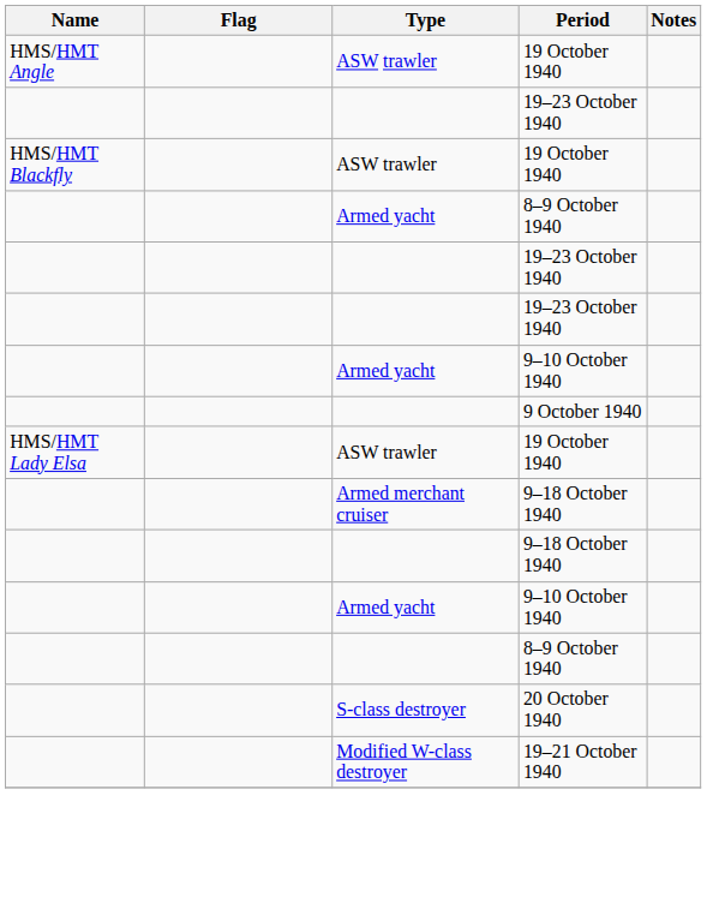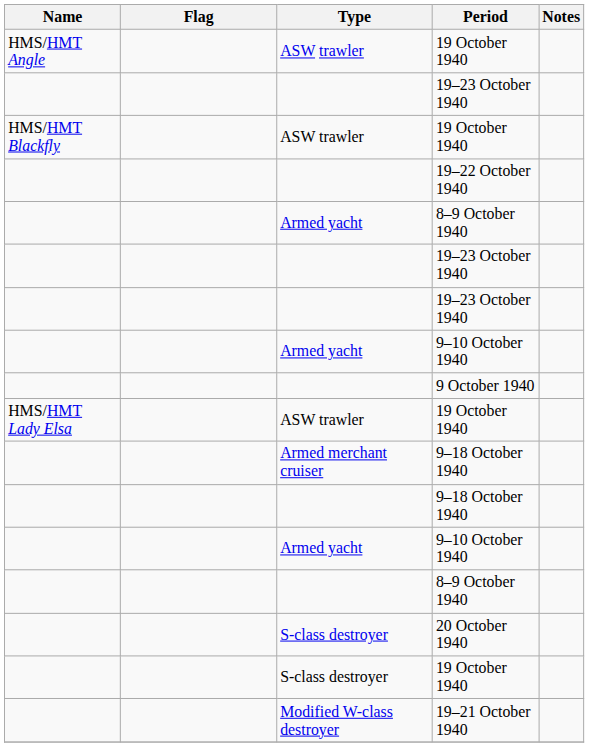+ row: 19–22 October 1940
+ row: S-class destroyer | 19 October 1940
